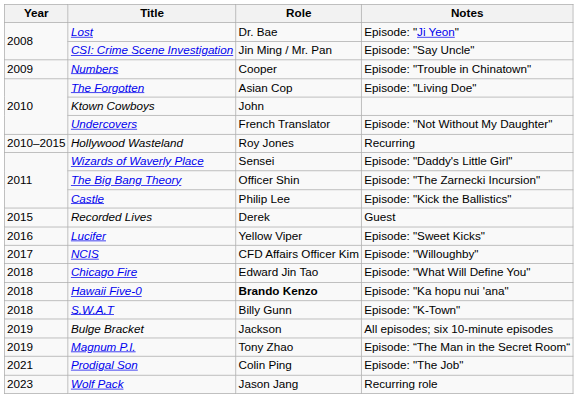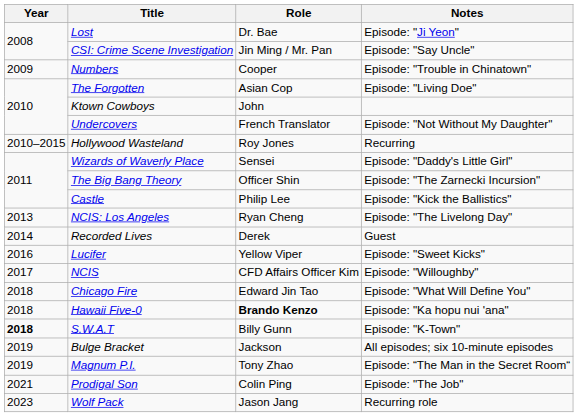+ row: 2013 | NCIS: Los Angeles | Ryan Cheng | Episode: "The Livelong Day"
Recorded Lives | Year: 2015 -> 2014
S.W.A.T | Year: normal -> bold
